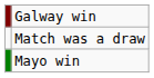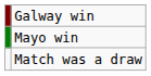rows swapped: Mayo win <-> Match was a draw
